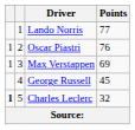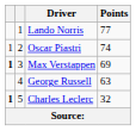Oscar Piastri | Points: 76 -> 74
Max Verstappen | column 1: normal -> bold
George Russell | Points: 45 -> 63
